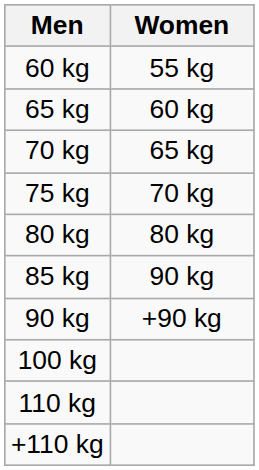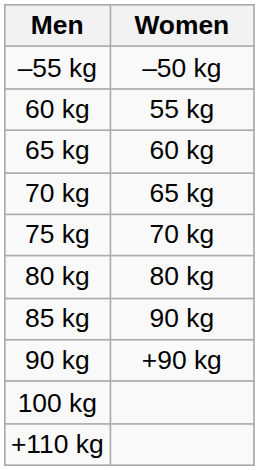+ row: –55 kg | –50 kg
- row: 110 kg
